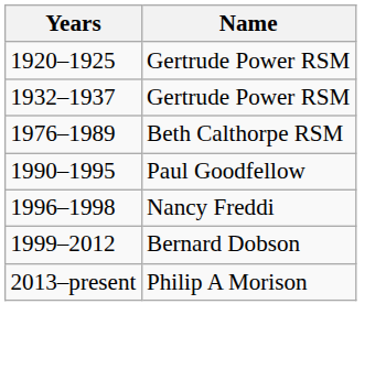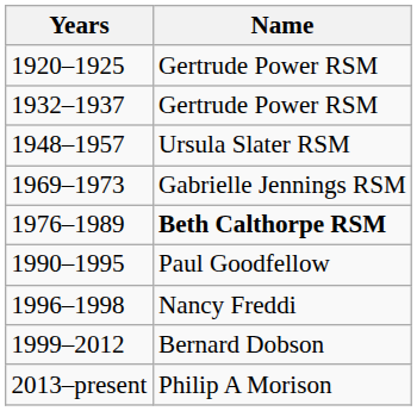+ row: 1948–1957 | Ursula Slater RSM
+ row: 1969–1973 | Gabrielle Jennings RSM
1976–1989 | Name: normal -> bold
